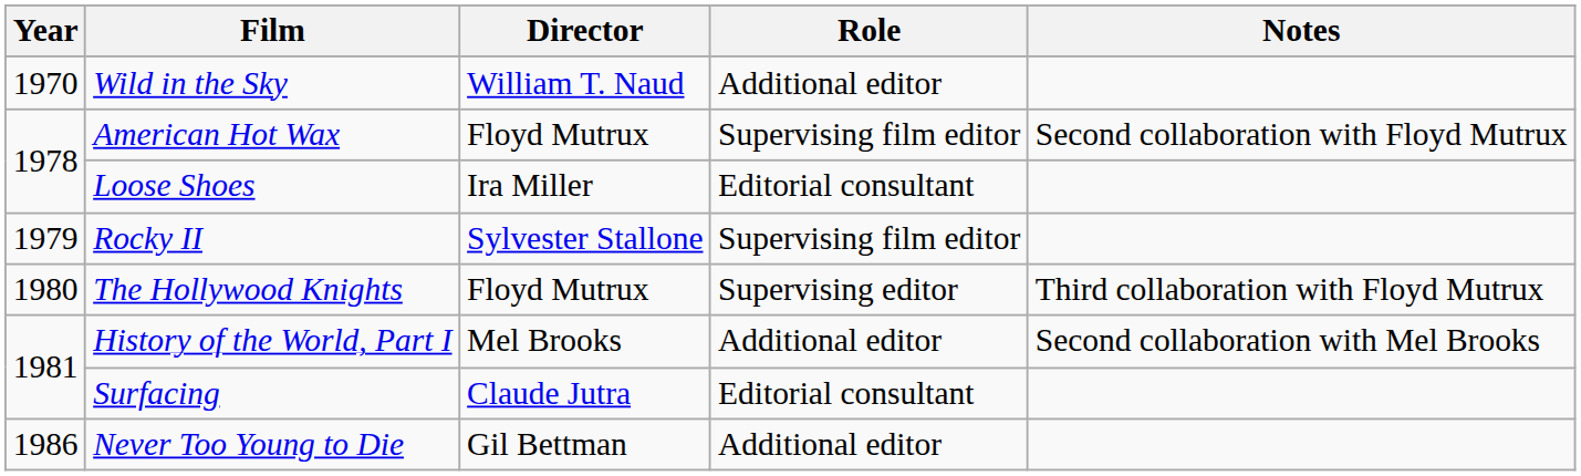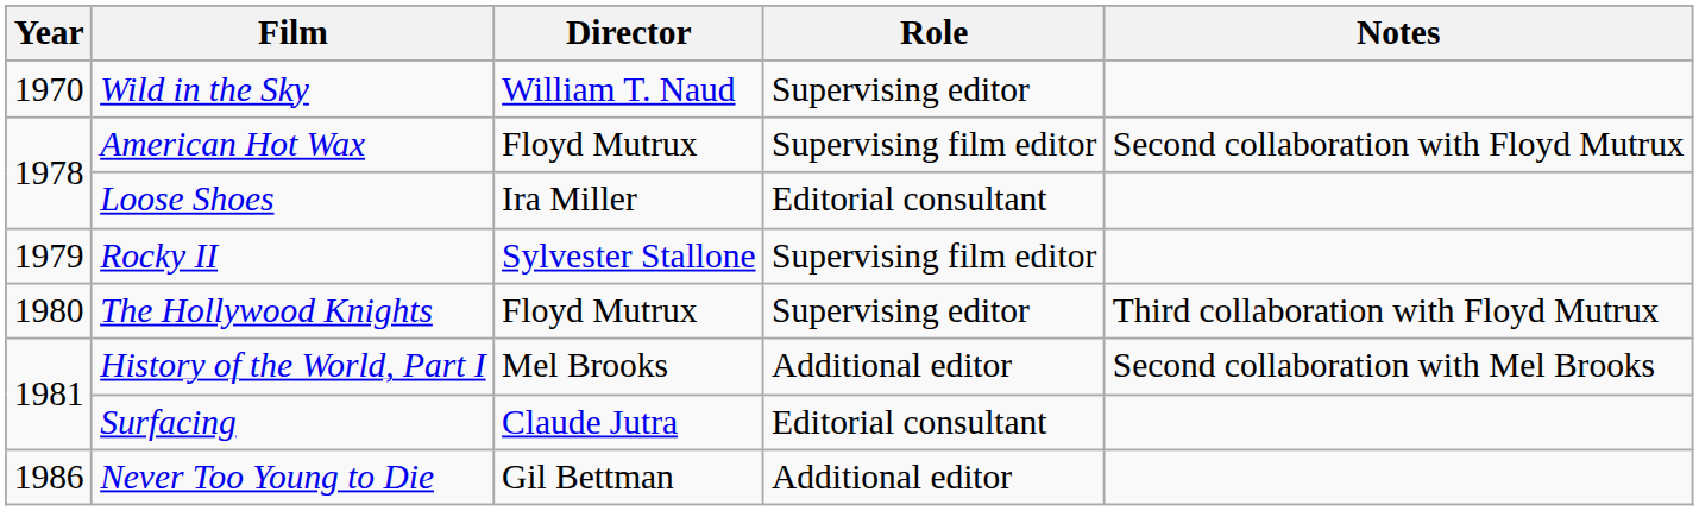Wild in the Sky | Role: Additional editor -> Supervising editor
